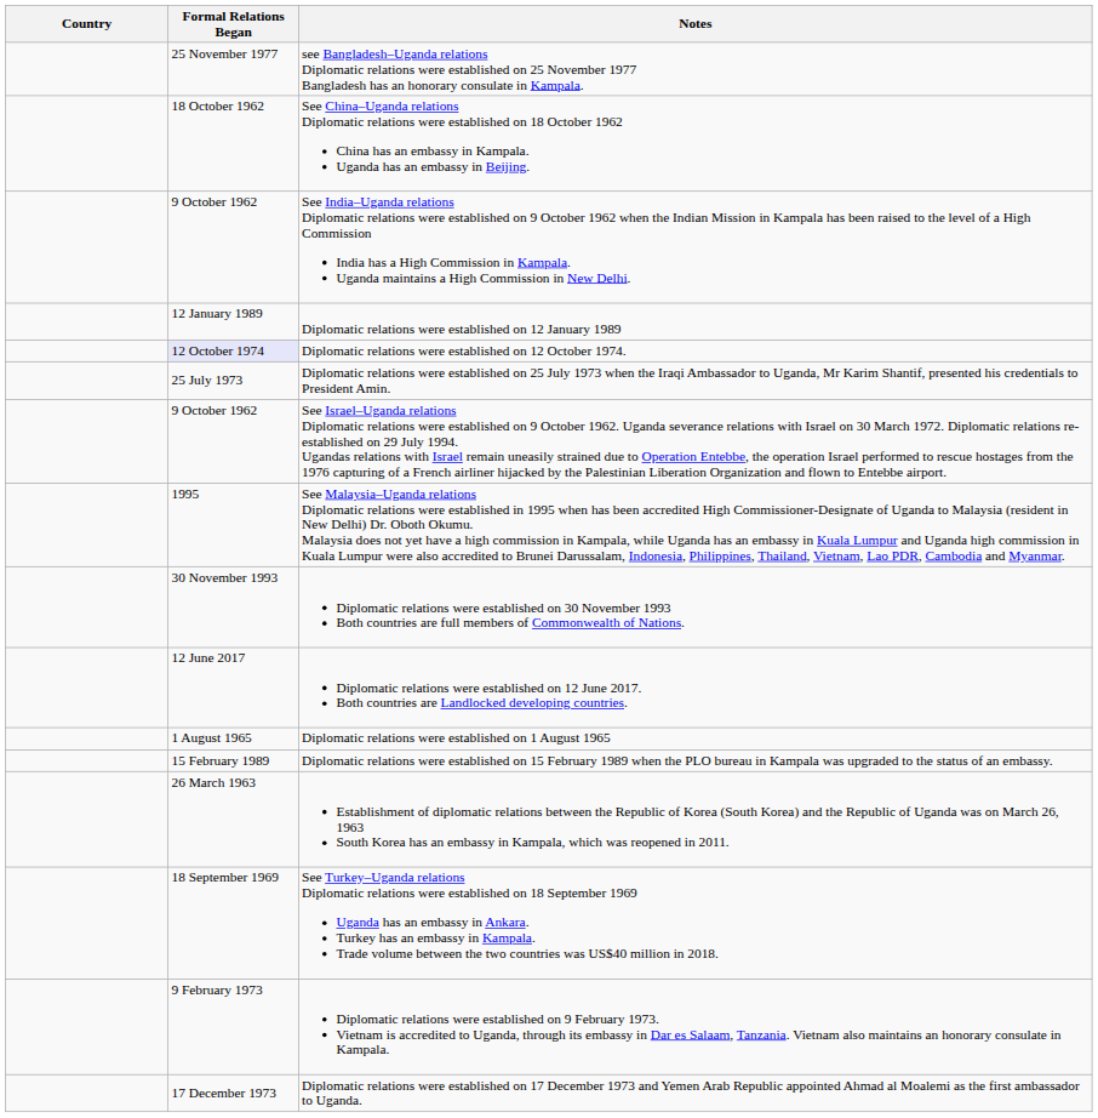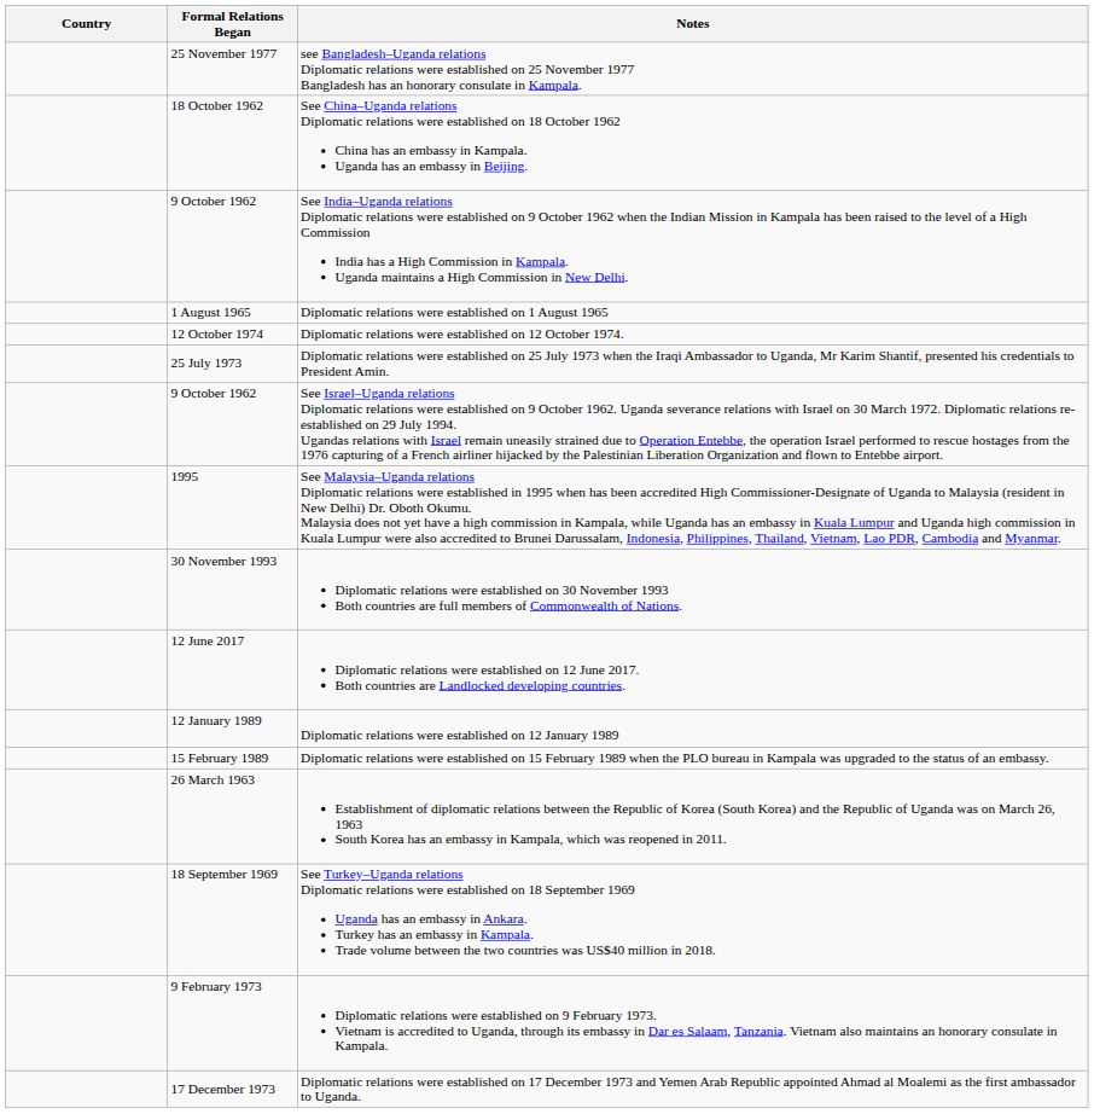rows swapped: Diplomatic relations were established on 12 January 1989 <-> Diplomatic relations were established on 1 August 1965
Diplomatic relations were established on 12 October 1974. | Formal Relations Began: lavender background -> no background
